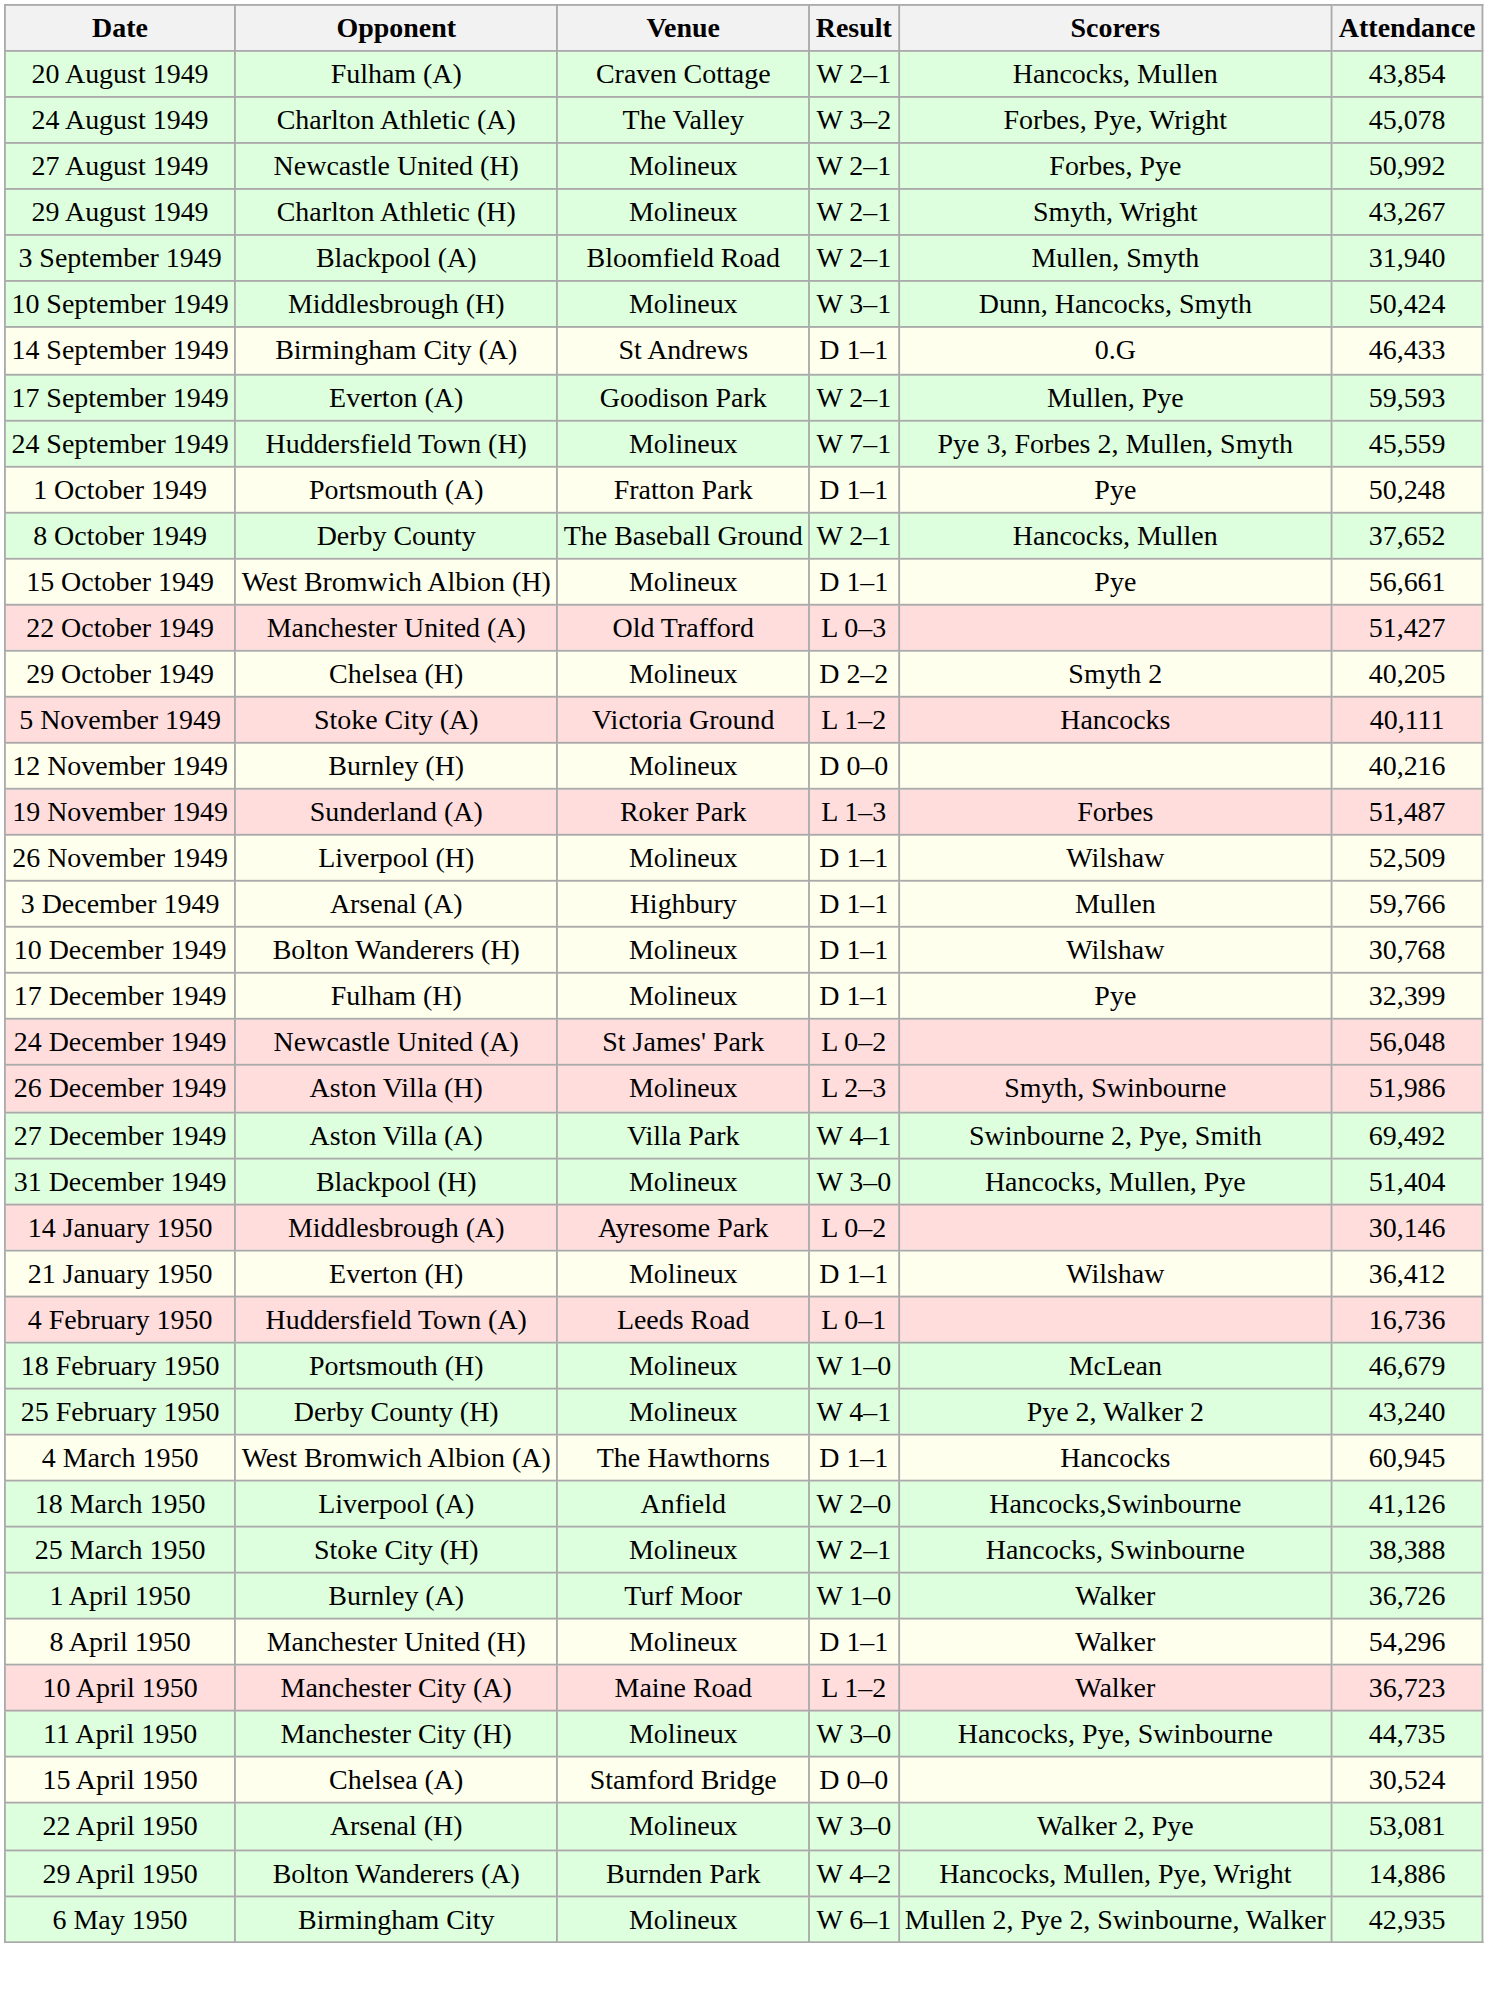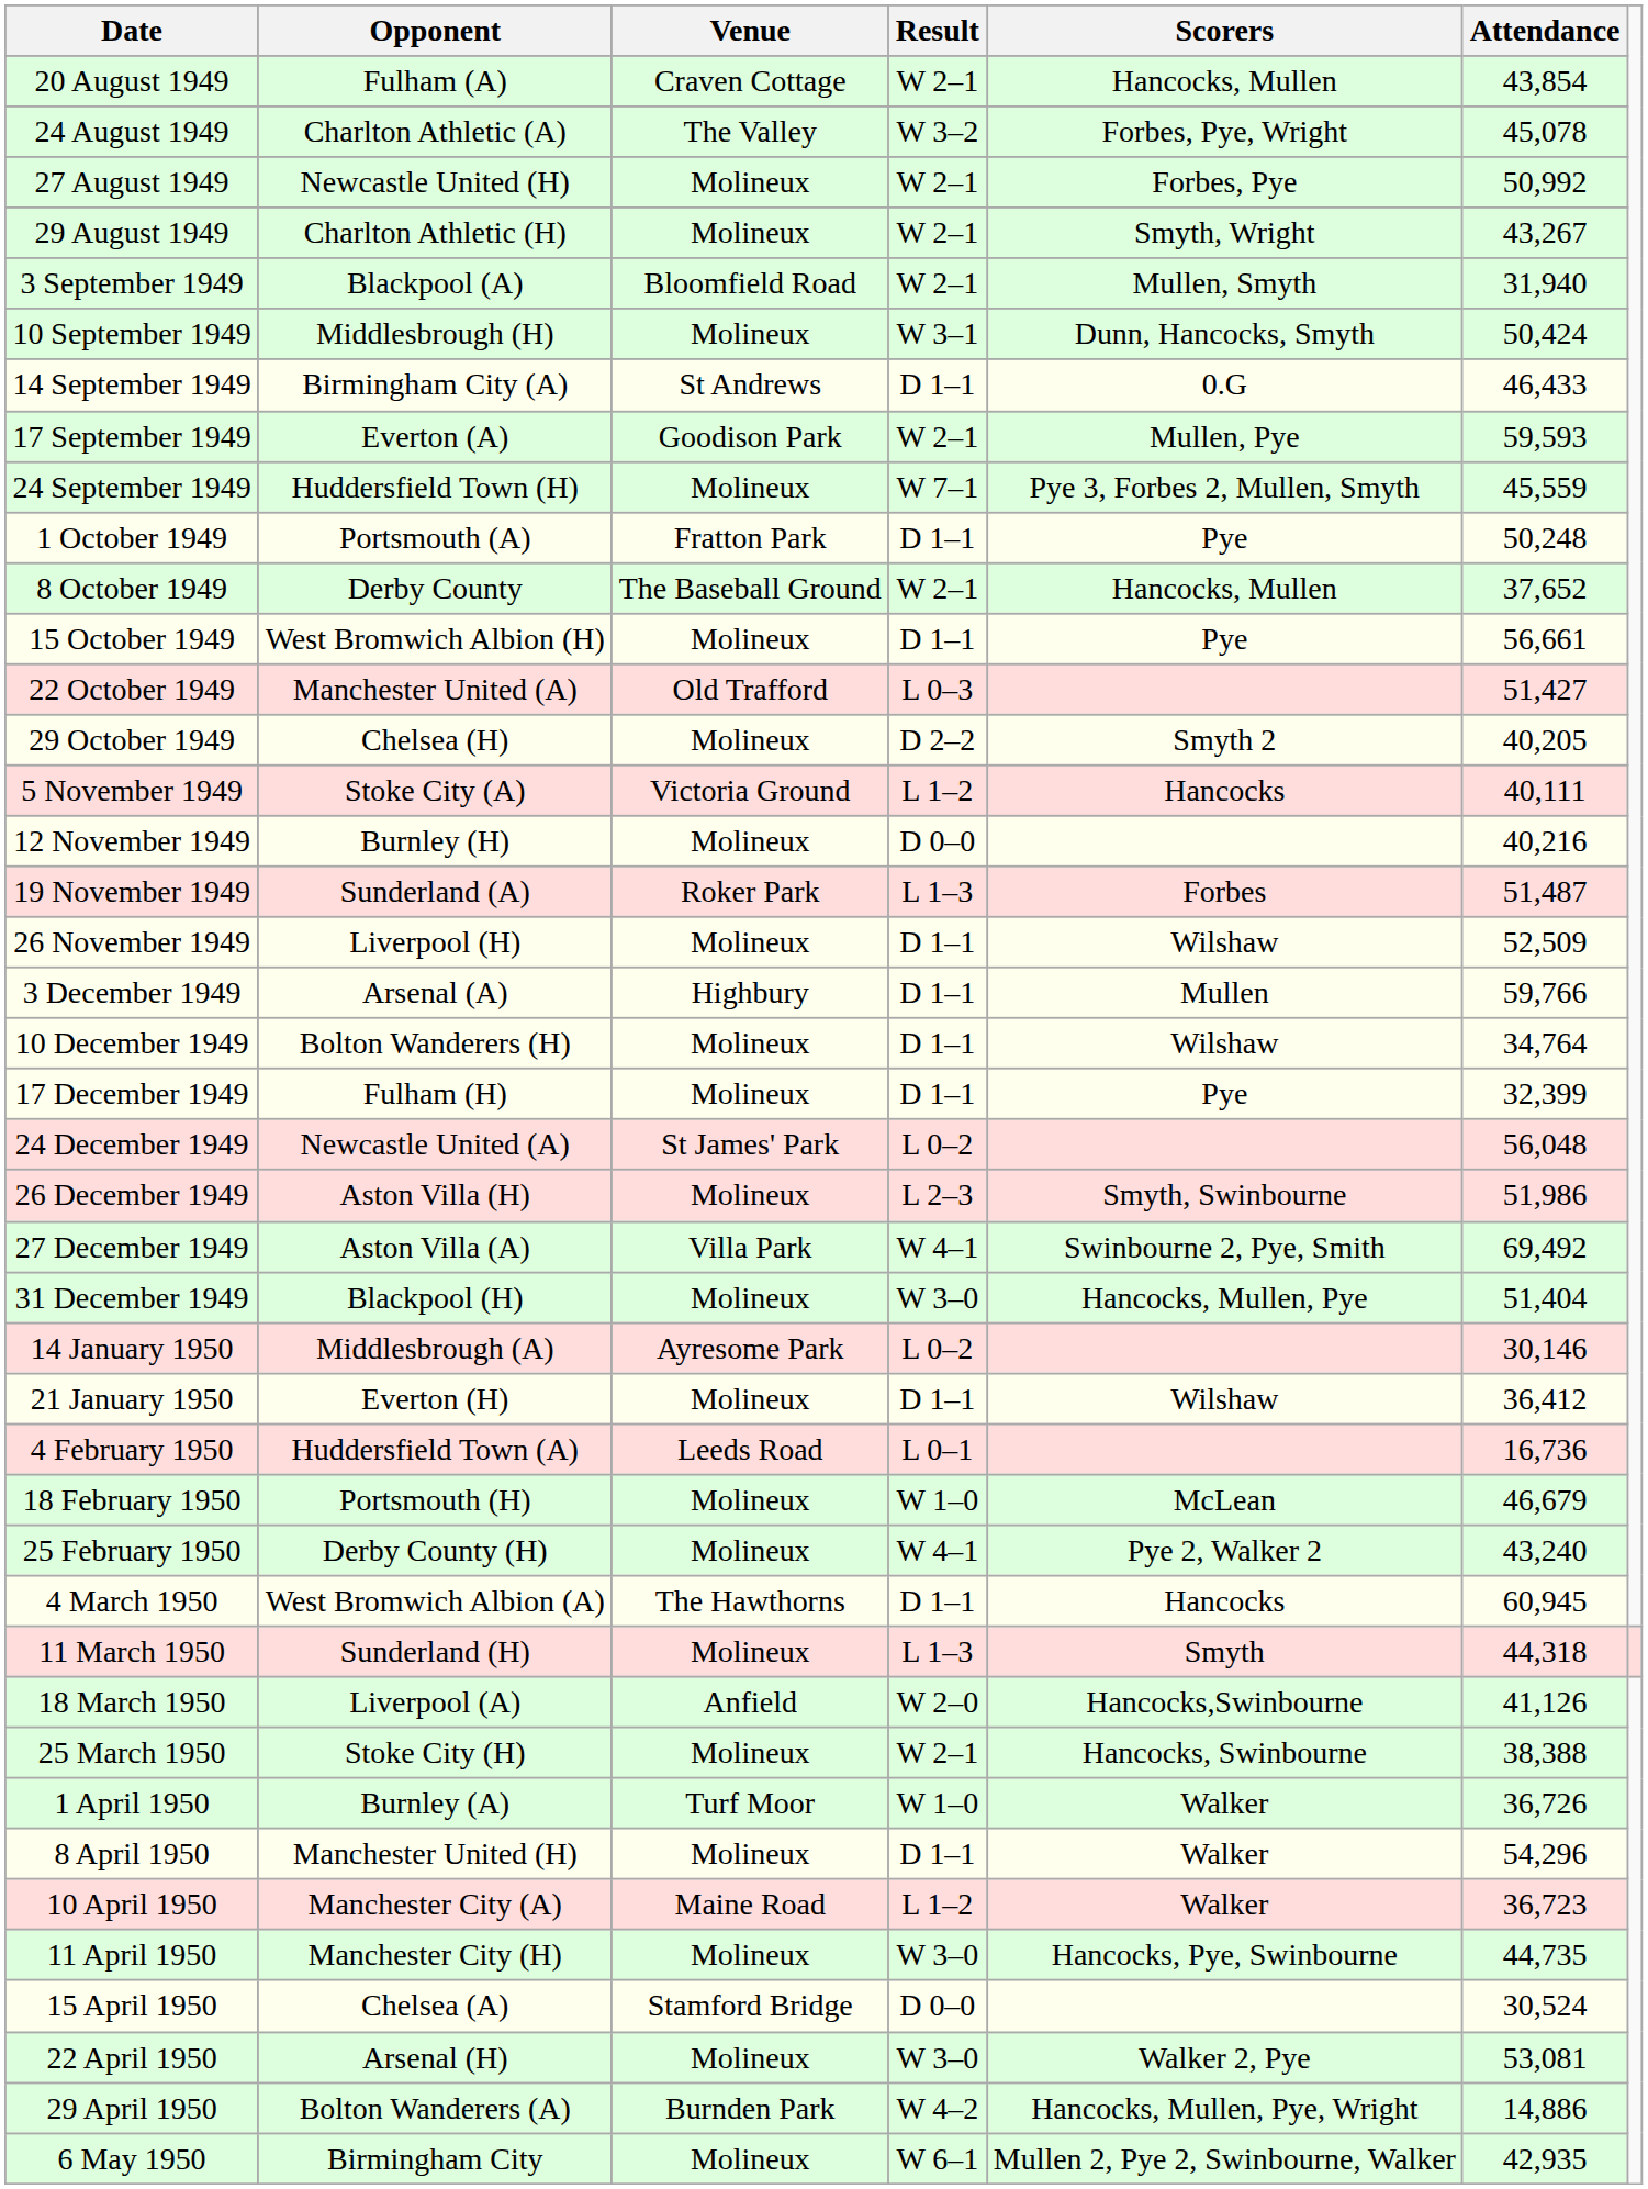10 December 1949 | Attendance: 30,768 -> 34,764
+ row: 11 March 1950 | Sunderland (H) | Molineux | L 1–3 | Smyth | 44,318
